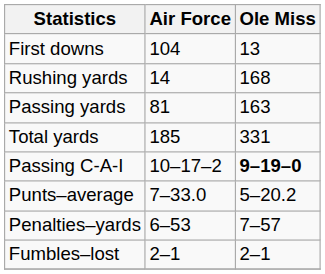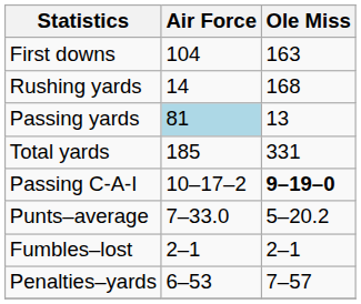First downs | Ole Miss: 13 -> 163
Passing yards | Air Force: no background -> lightblue background
Passing yards | Ole Miss: 163 -> 13
rows swapped: Fumbles–lost <-> Penalties–yards
